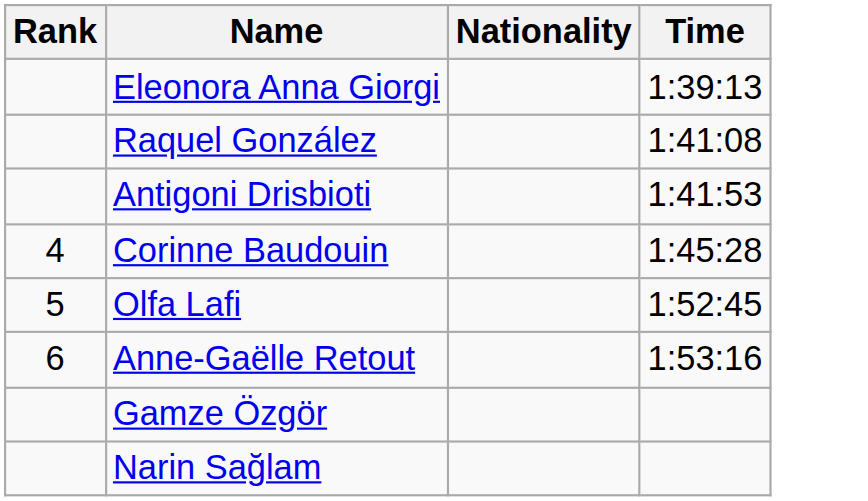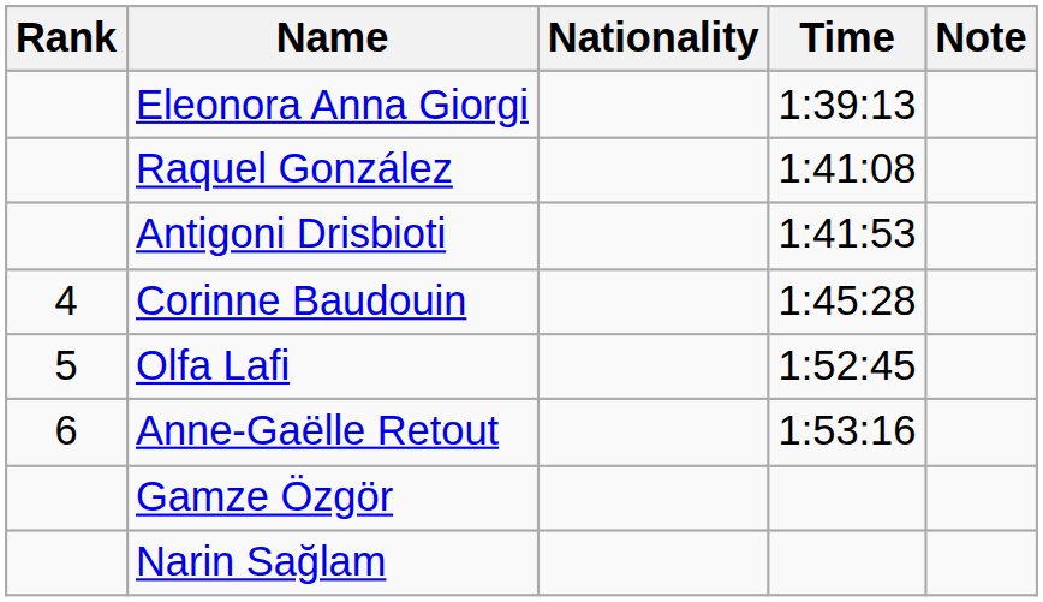+ column: Note
